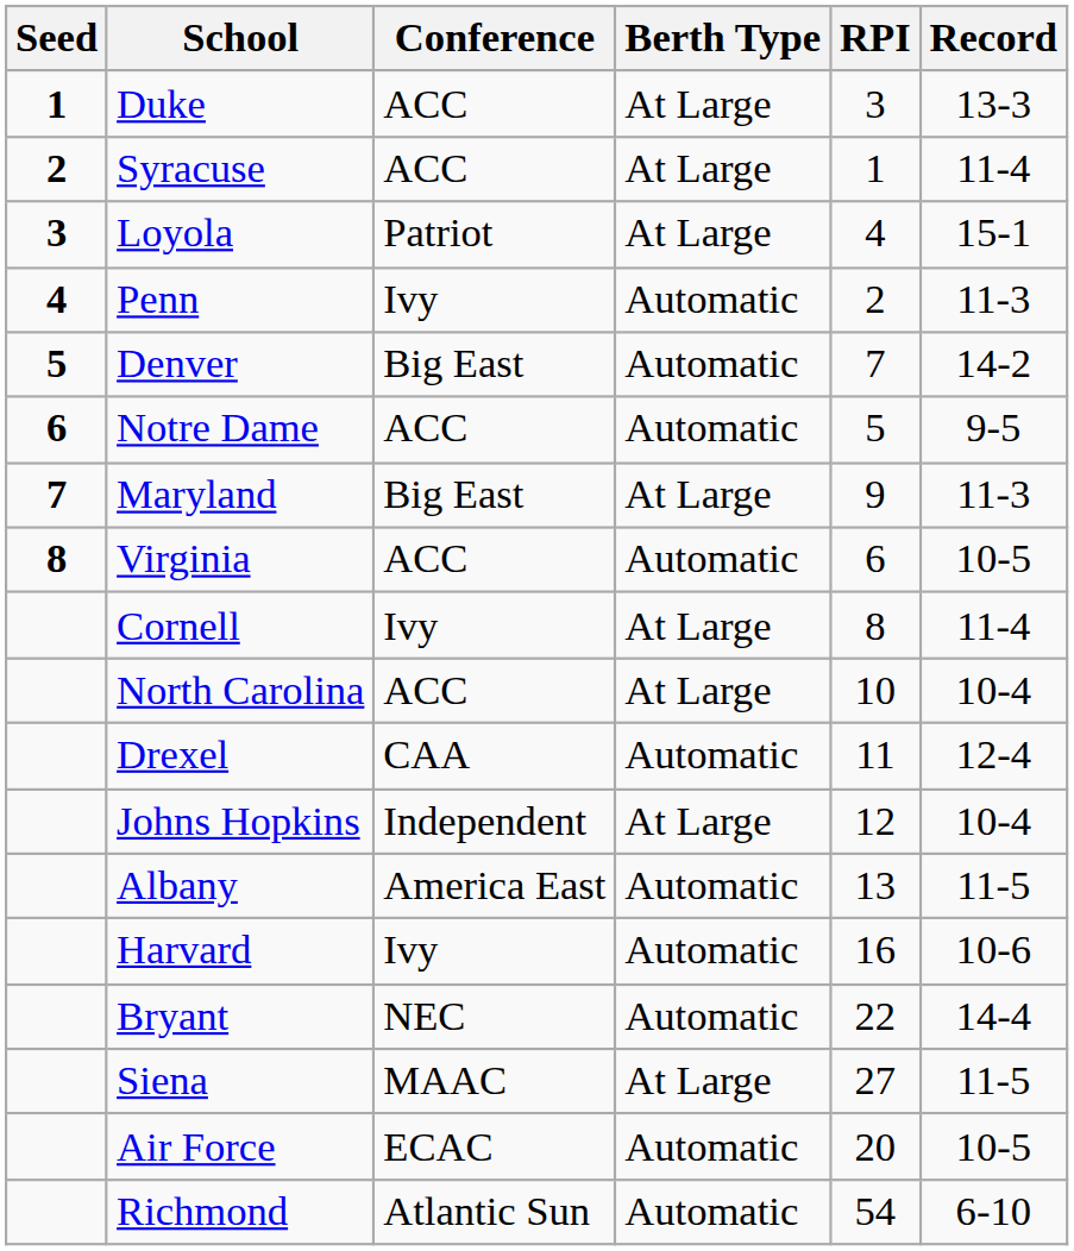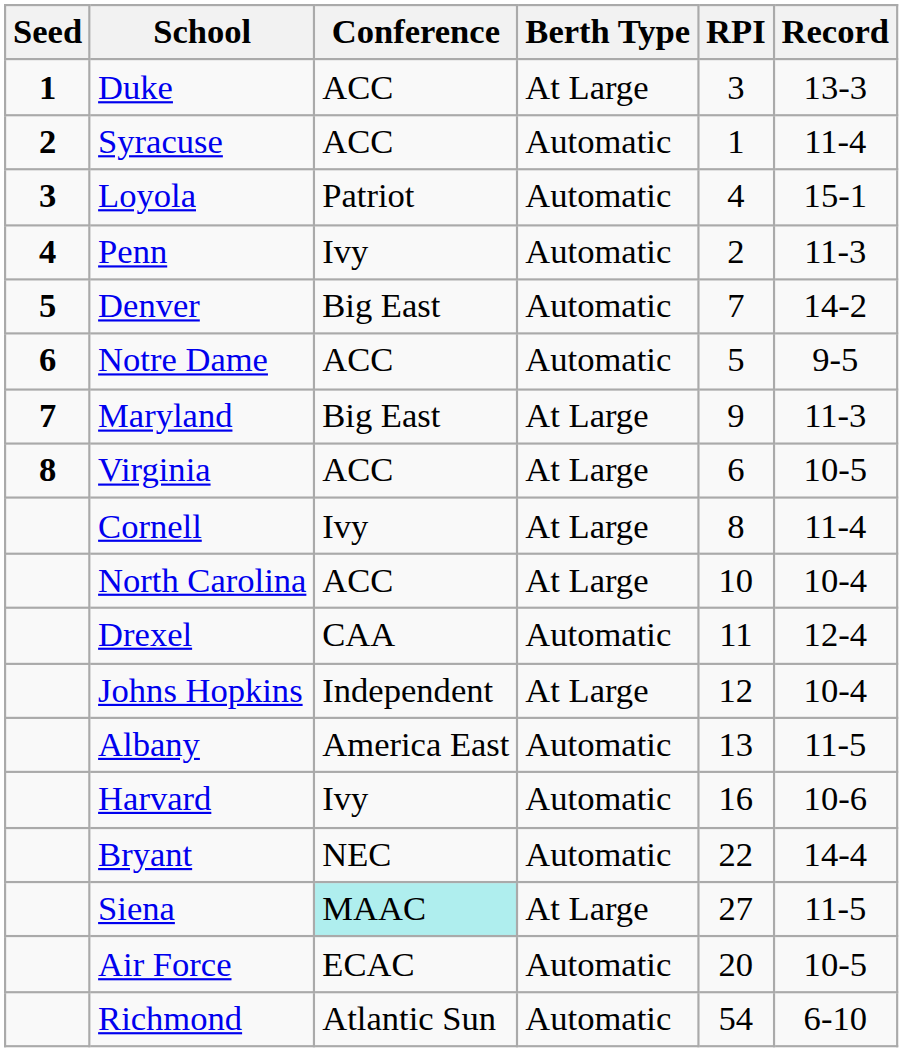Syracuse | Berth Type: At Large -> Automatic
Loyola | Berth Type: At Large -> Automatic
Virginia | Berth Type: Automatic -> At Large
Siena | Conference: no background -> paleturquoise background
